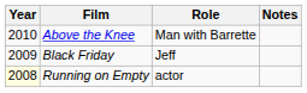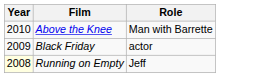- column: Notes
Black Friday | Role: Jeff -> actor
Running on Empty | Role: actor -> Jeff
